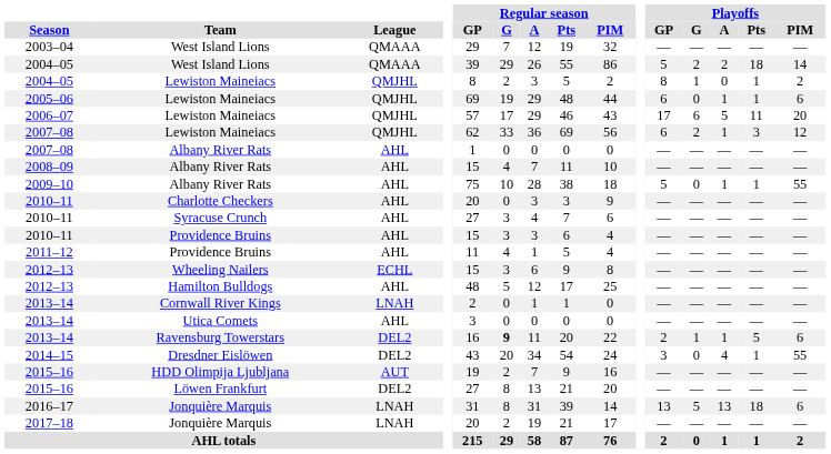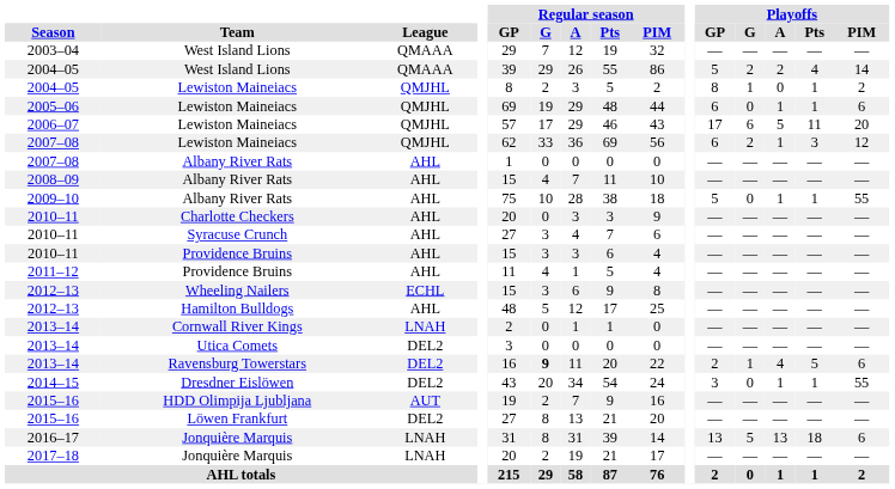2004–05 / West Island Lions | Playoffs / Pts: 18 -> 4
2013–14 / Utica Comets | League: AHL -> DEL2
2013–14 / Ravensburg Towerstars | Playoffs / A: 1 -> 4
2014–15 | Playoffs / A: 4 -> 1
